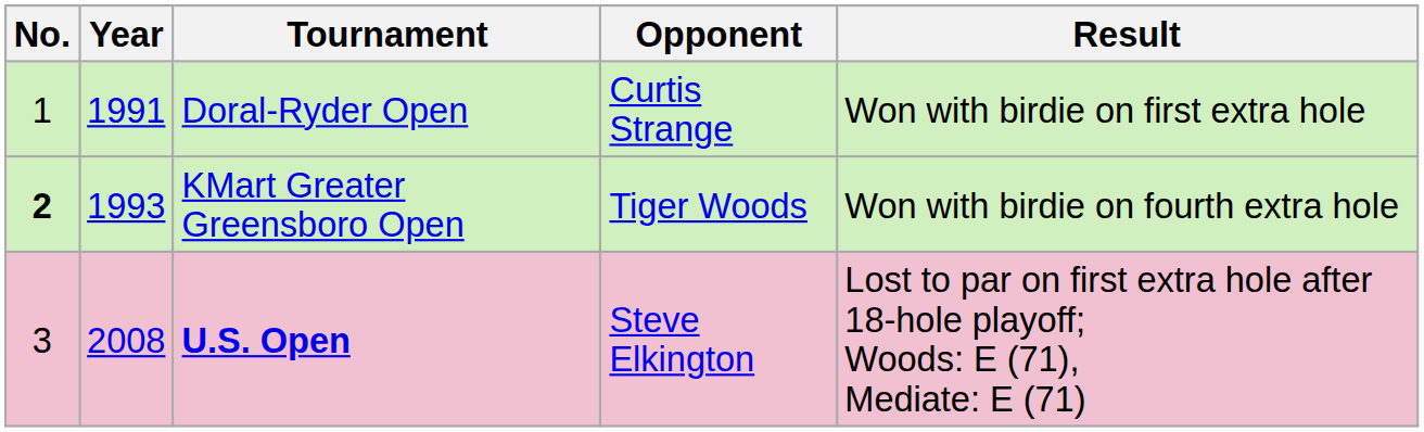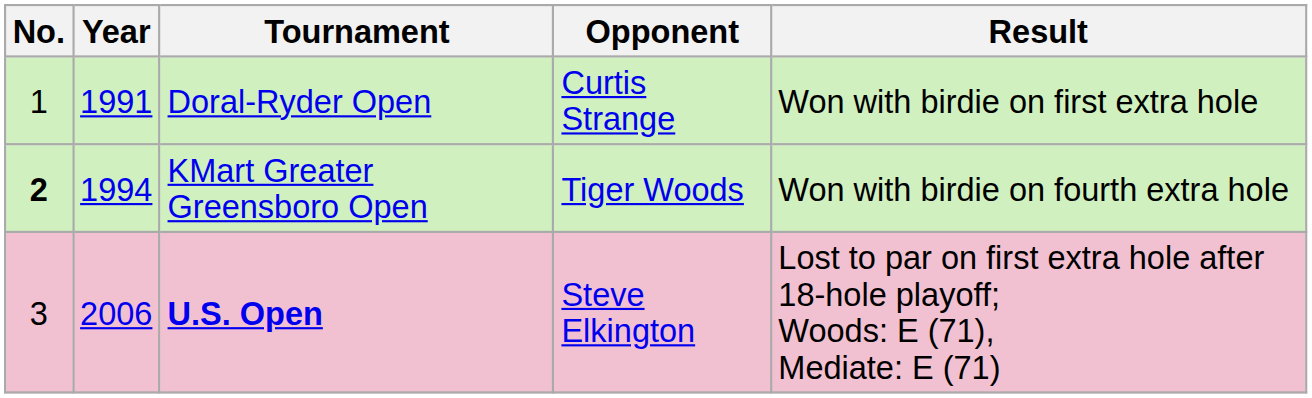KMart Greater Greensboro Open | Year: 1993 -> 1994
U.S. Open | Year: 2008 -> 2006
